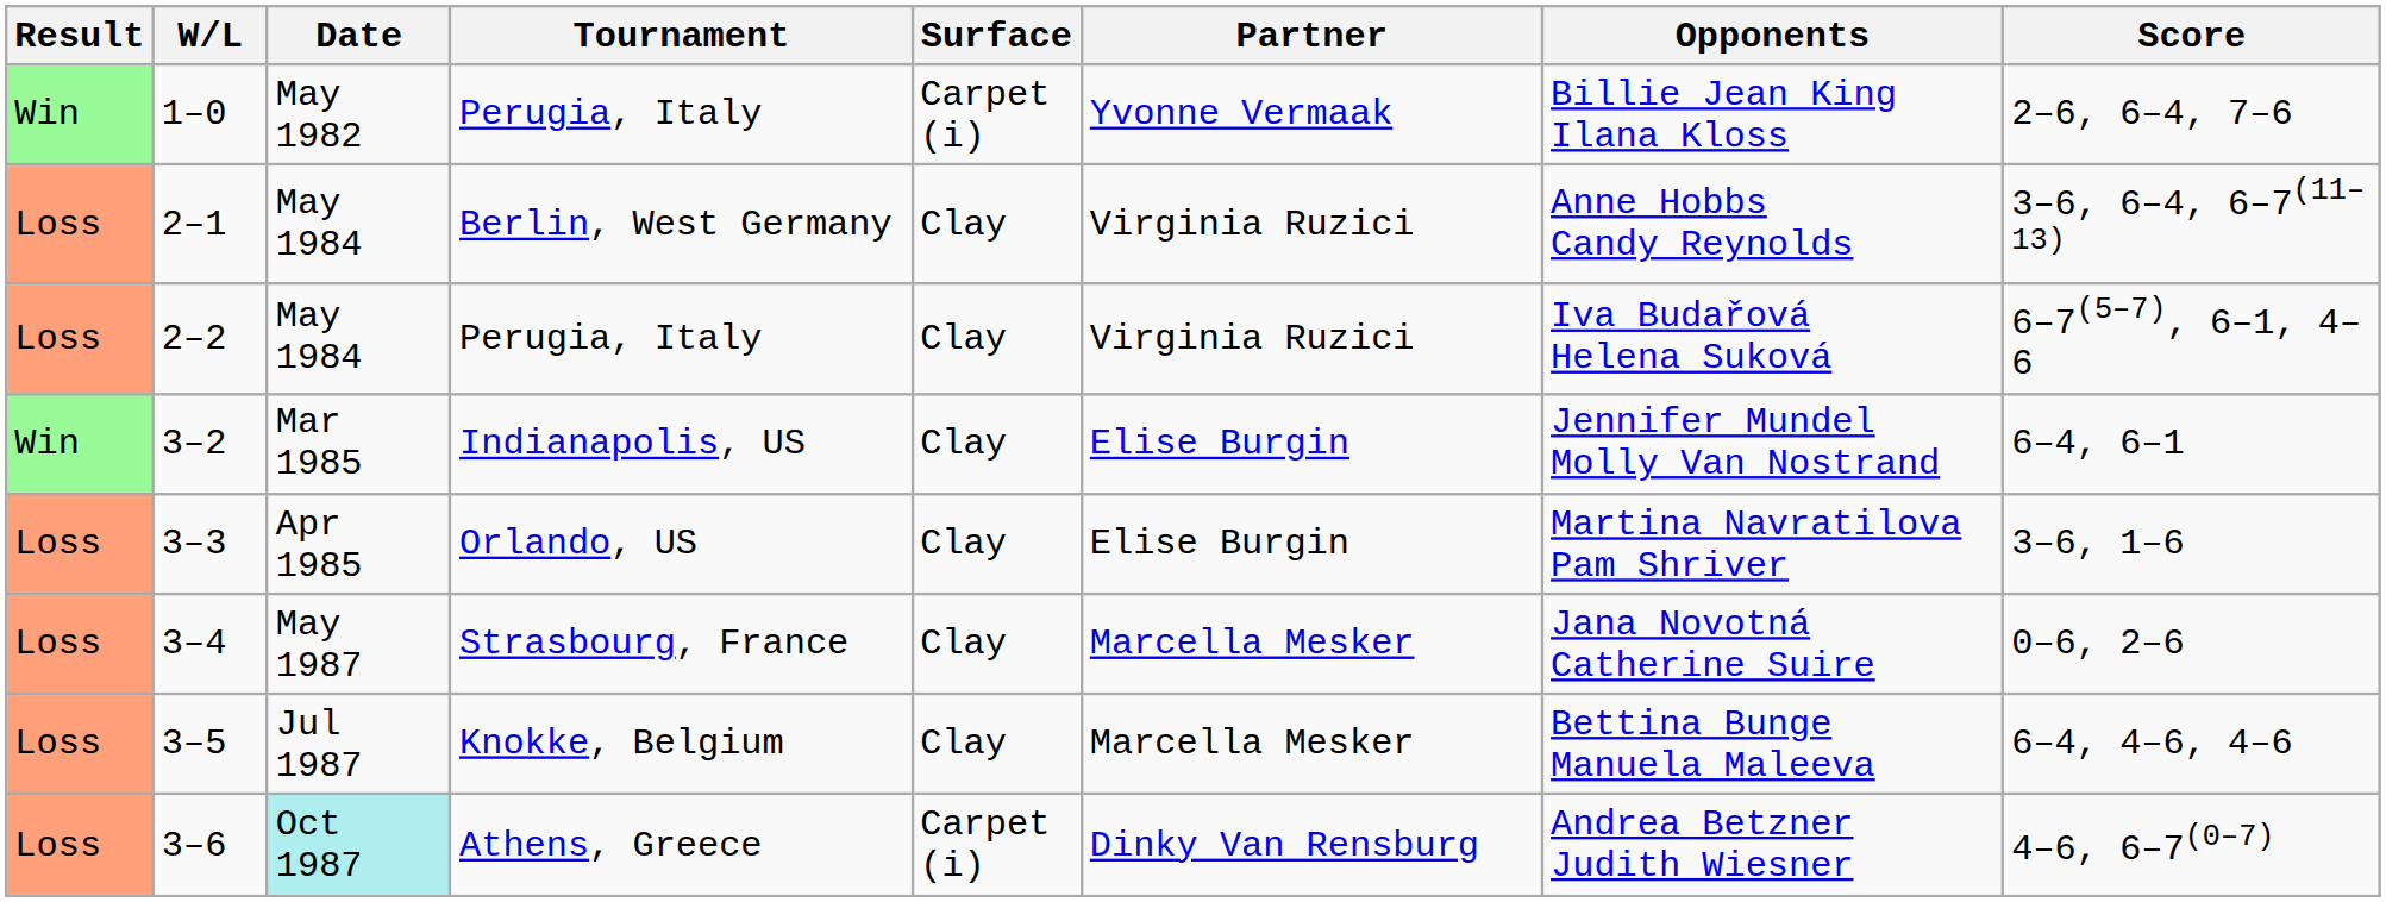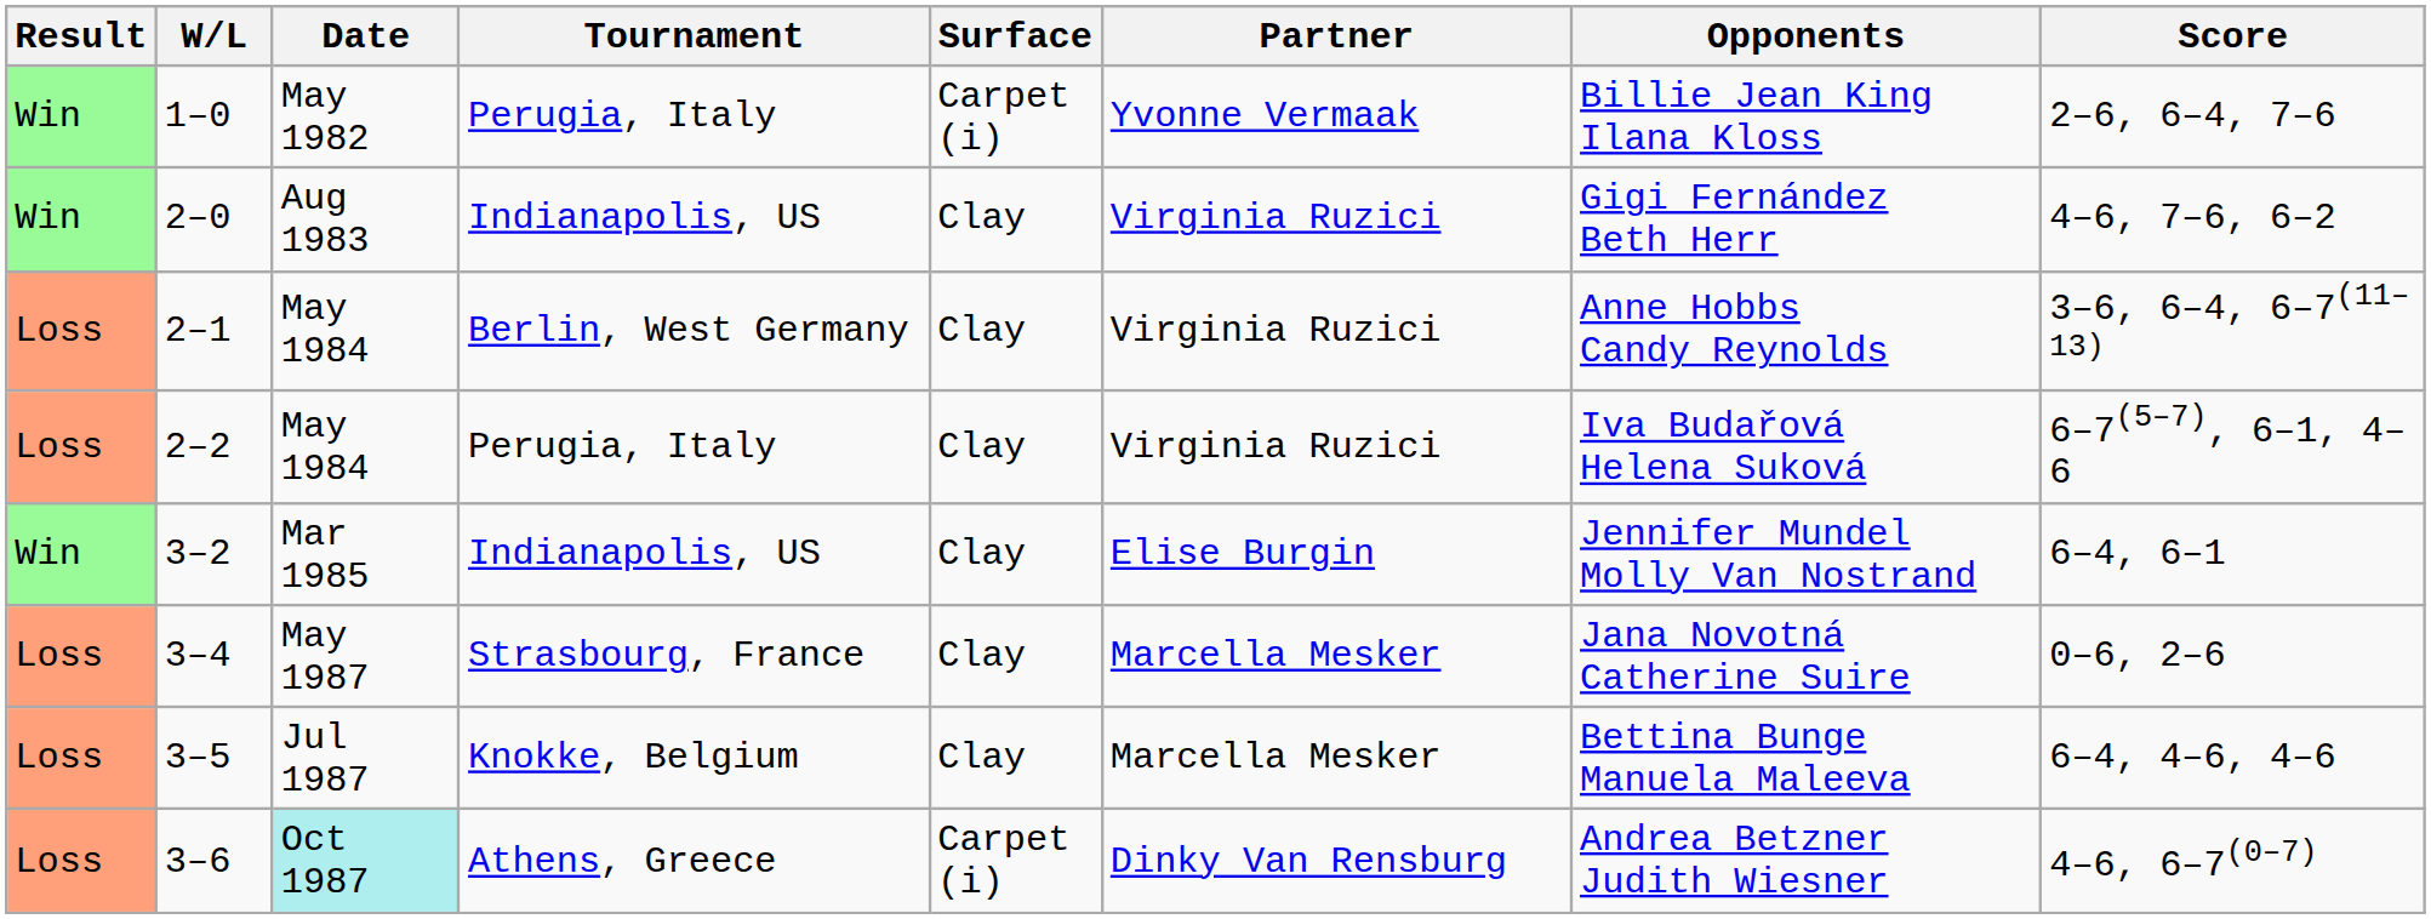+ row: Win | 2–0 | Aug 1983 | Indianapolis, US | Clay | Virginia Ruzici | Gigi Fernández Beth Herr | 4–6, 7–6, 6–2
- row: Loss | 3–3 | Apr 1985 | Orlando, US | Clay | Elise Burgin | Martina Navratilova Pam Shriver | 3–6, 1–6
